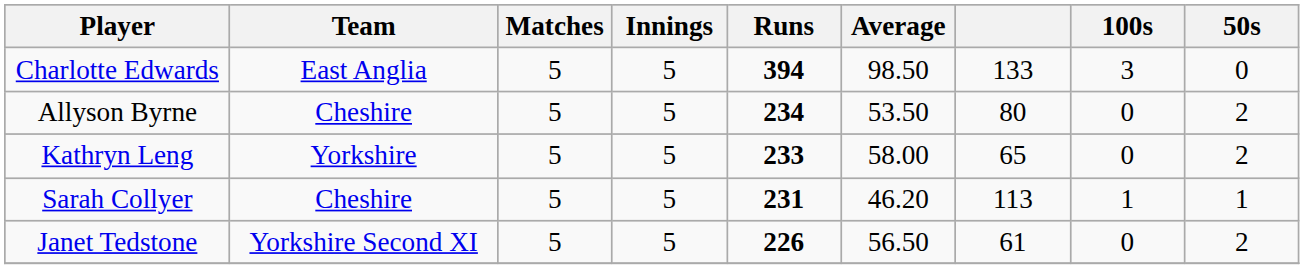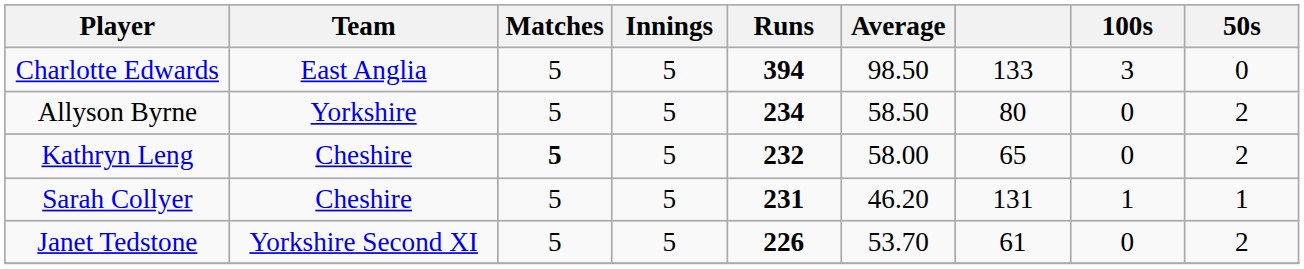Allyson Byrne | Team: Cheshire -> Yorkshire
Allyson Byrne | Average: 53.50 -> 58.50
Kathryn Leng | Team: Yorkshire -> Cheshire
Kathryn Leng | Matches: normal -> bold
Kathryn Leng | Runs: 233 -> 232
Sarah Collyer | column 7: 113 -> 131
Janet Tedstone | Average: 56.50 -> 53.70
